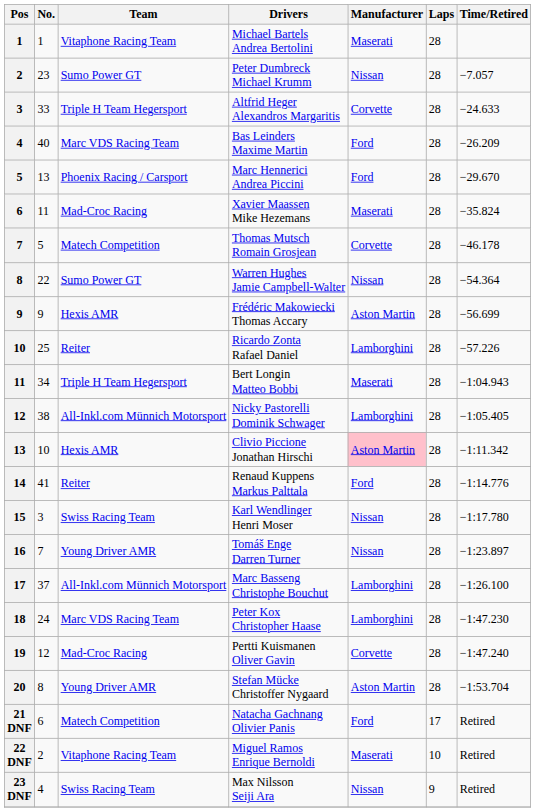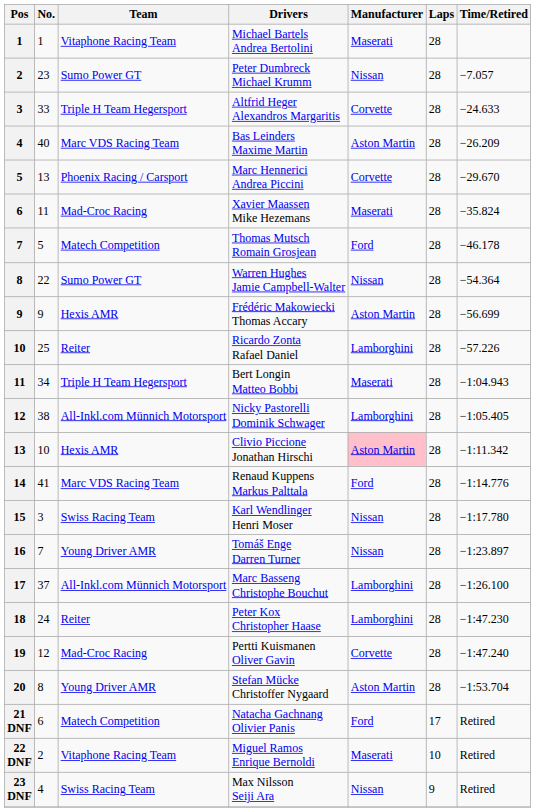Bas Leinders Maxime Martin | Manufacturer: Ford -> Aston Martin
Marc Hennerici Andrea Piccini | Manufacturer: Ford -> Corvette
Thomas Mutsch Romain Grosjean | Manufacturer: Corvette -> Ford
Renaud Kuppens Markus Palttala | Team: Reiter -> Marc VDS Racing Team
Peter Kox Christopher Haase | Team: Marc VDS Racing Team -> Reiter
